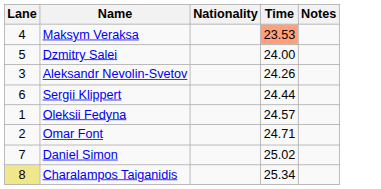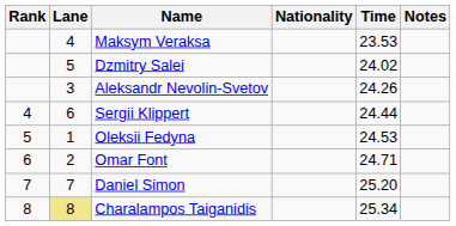+ column: Rank | 4 | 5 | 6 | 7 | 8
Maksym Veraksa | Time: lightsalmon background -> no background
Dzmitry Salei | Time: 24.00 -> 24.02
Oleksii Fedyna | Time: 24.57 -> 24.53
Daniel Simon | Time: 25.02 -> 25.20
